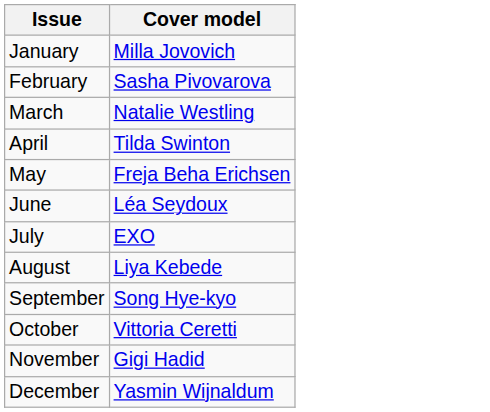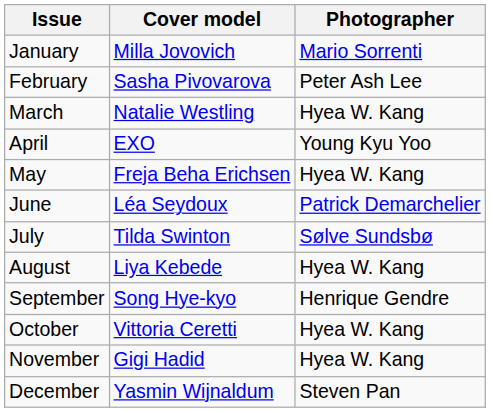+ column: Photographer | Mario Sorrenti | Peter Ash Lee | Hyea W. Kang | Young Kyu Yoo | Hyea W. Kang | Patrick Demarchelier | Sølve Sundsbø | Hyea W. Kang | Henrique Gendre | Hyea W. Kang | Hyea W. Kang | Steven Pan
April | Cover model: Tilda Swinton -> EXO
July | Cover model: EXO -> Tilda Swinton
